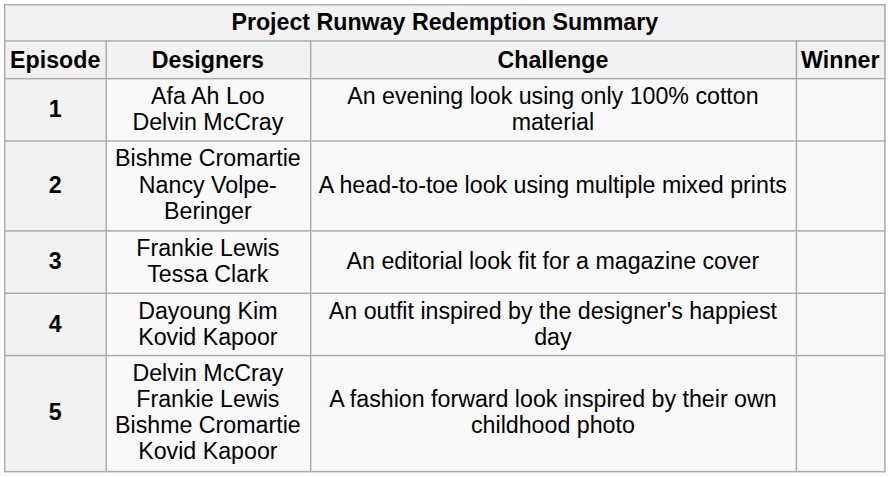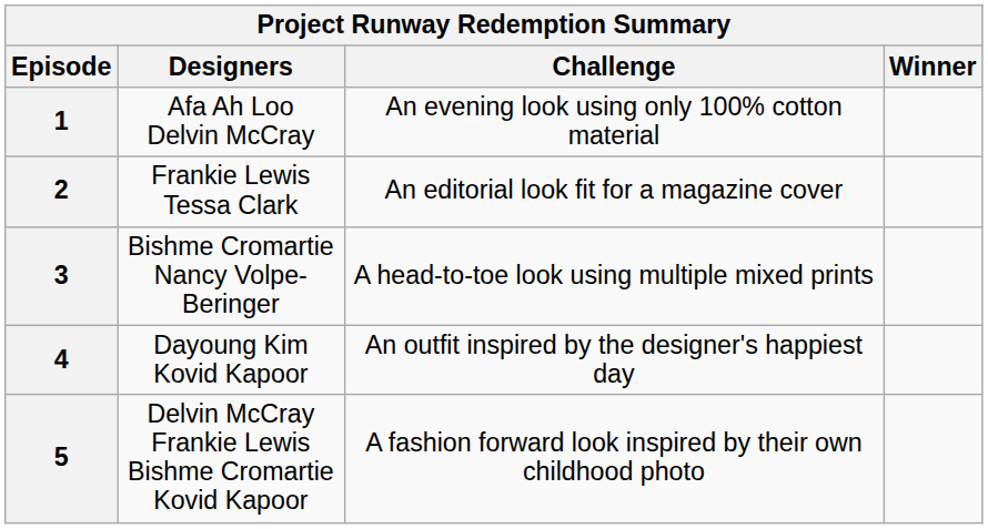2 | Designers: Bishme Cromartie Nancy Volpe-Beringer -> Frankie Lewis Tessa Clark
2 | Challenge: A head-to-toe look using multiple mixed prints -> An editorial look fit for a magazine cover
3 | Designers: Frankie Lewis Tessa Clark -> Bishme Cromartie Nancy Volpe-Beringer
3 | Challenge: An editorial look fit for a magazine cover -> A head-to-toe look using multiple mixed prints
